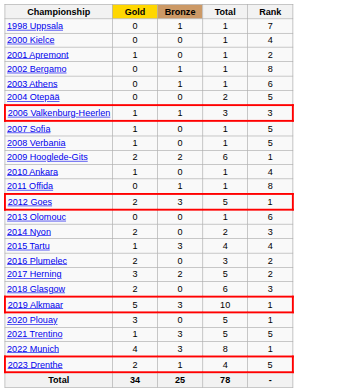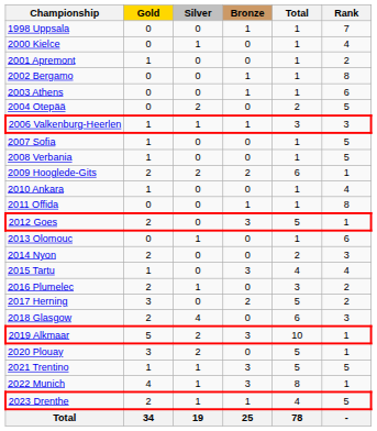+ column: Silver | 0 | 1 | 0 | 0 | 0 | 2 | 1 | 0 | 0 | 2 | 0 | 0 | 0 | 1 | 0 | 0 | 1 | 0 | 4 | 2 | 2 | 1 | 1 | 1 | 19
